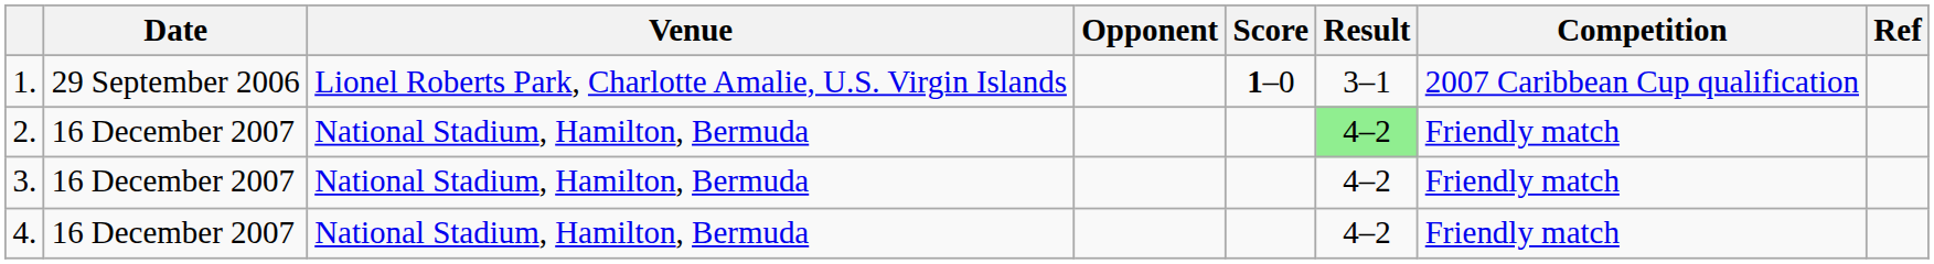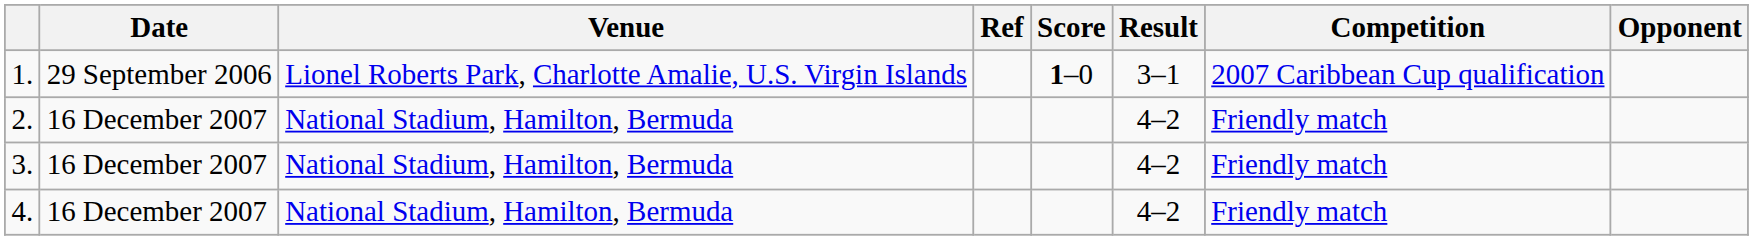columns swapped: Opponent <-> Ref
2. | Result: lightgreen background -> no background
